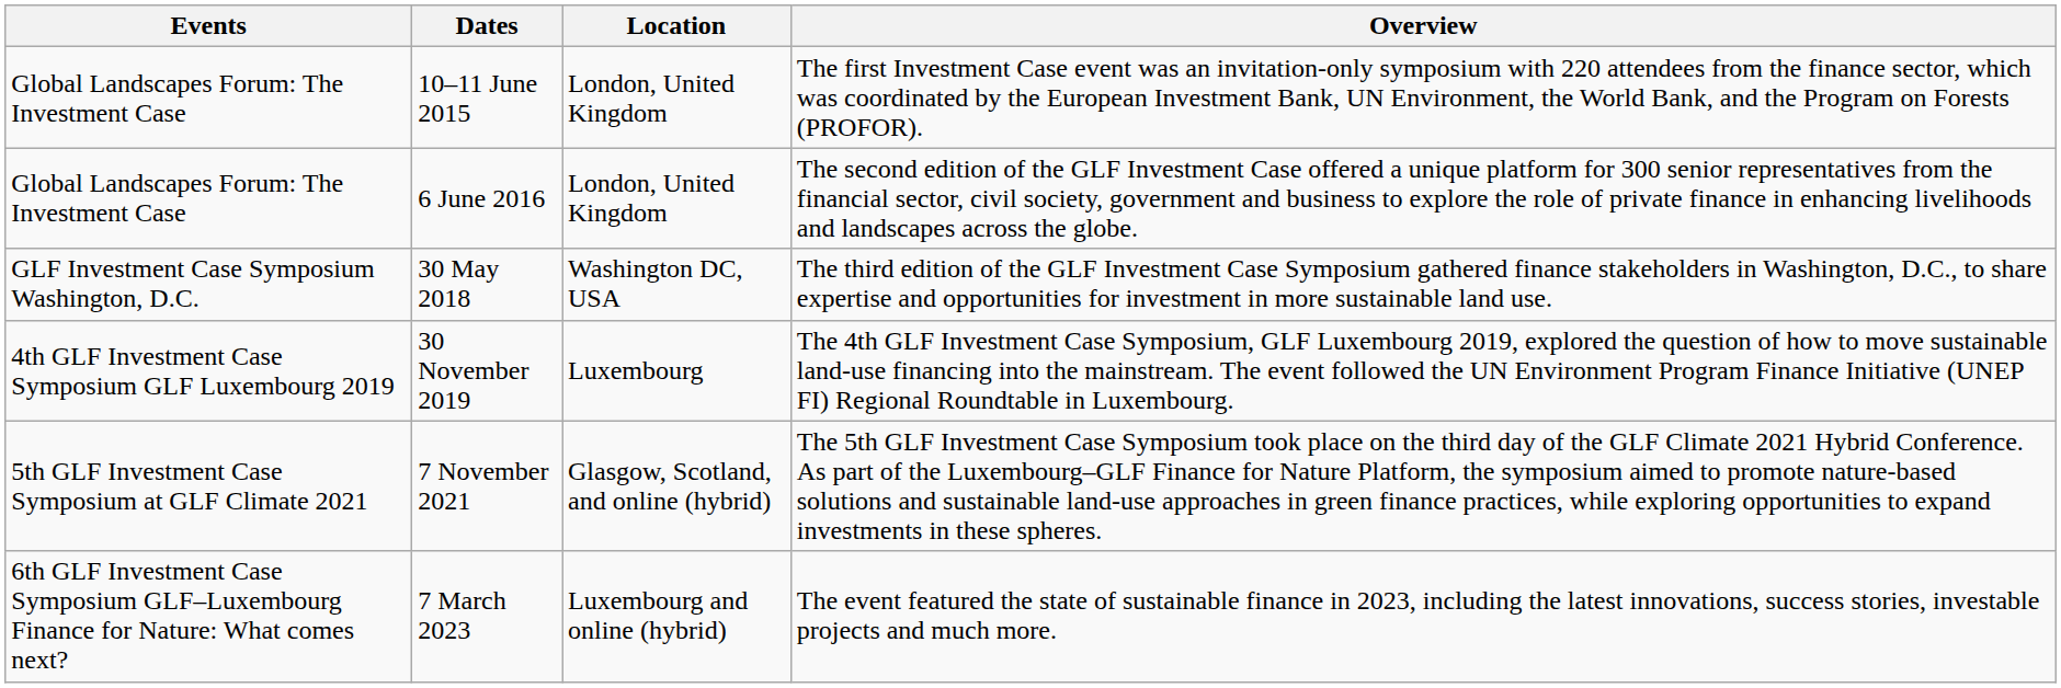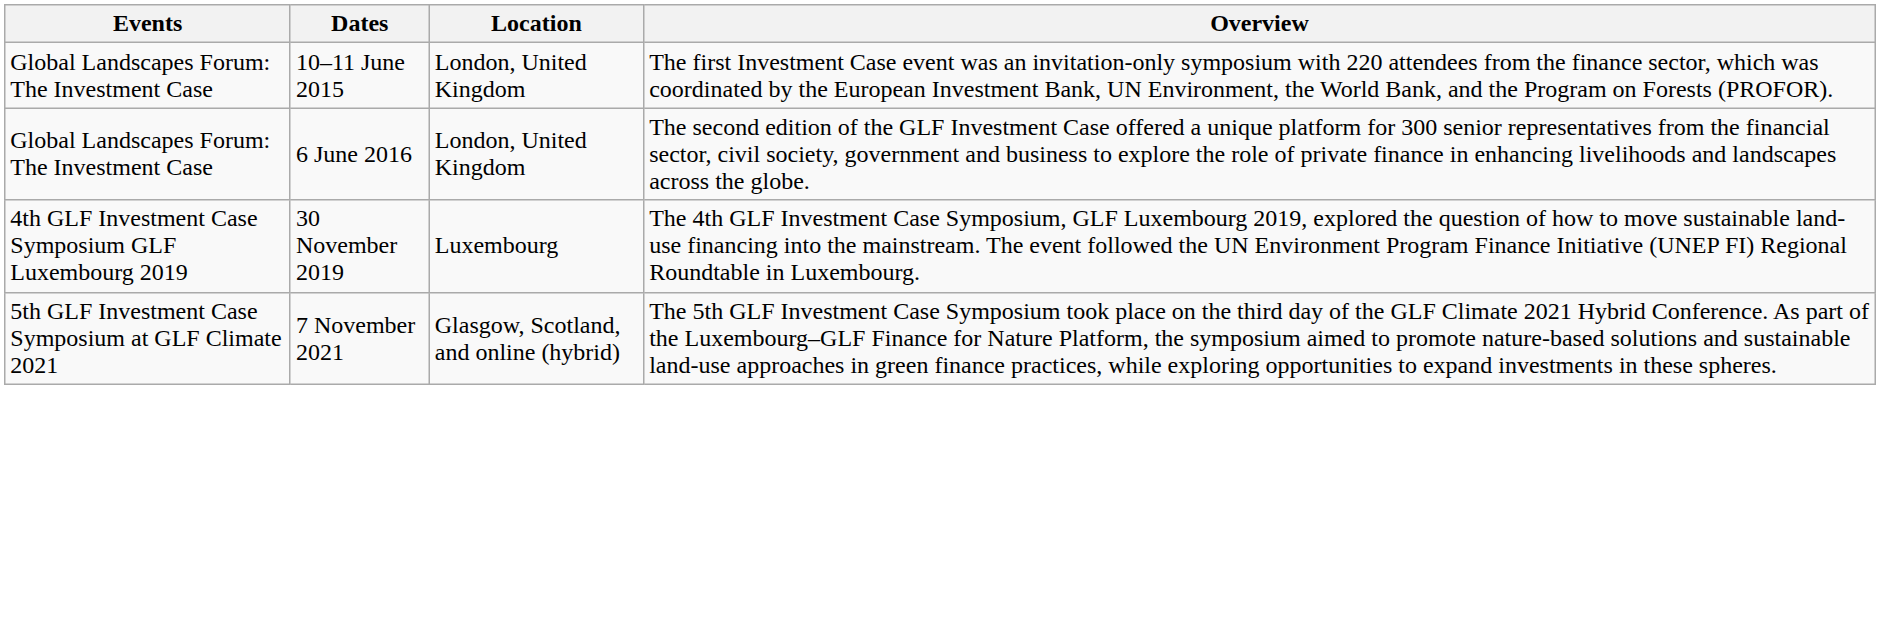- row: GLF Investment Case Symposium Washington, D.C. | 30 May 2018 | Washington DC, USA | The third edition of the GLF Investment Case Symposium gathered finance stakeholders in Washington, D.C., to share expertise and opportunities for investment in more sustainable land use.
- row: 6th GLF Investment Case Symposium GLF–Luxembourg Finance for Nature: What comes next? | 7 March 2023 | Luxembourg and online (hybrid) | The event featured the state of sustainable finance in 2023, including the latest innovations, success stories, investable projects and much more.
